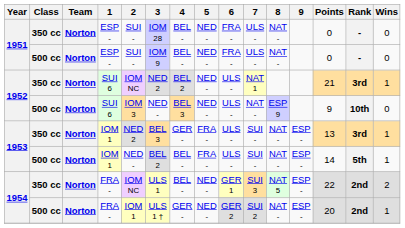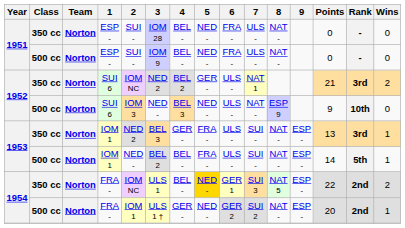1952 / 350 cc | 5: NED - -> GER -
1952 / 350 cc | Wins: 1 -> 2
1954 / 350 cc | 5: no background -> gold background
